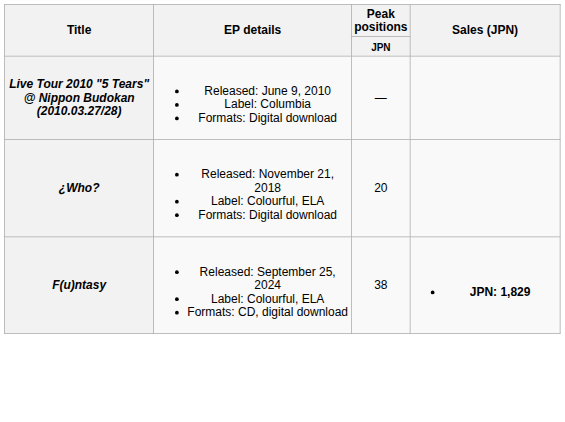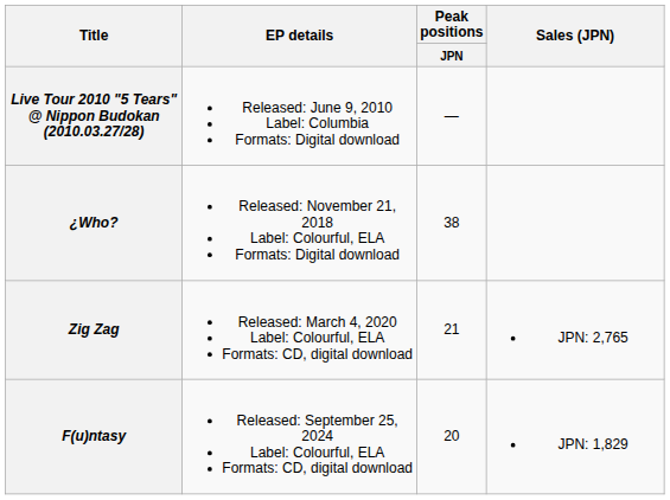¿Who? | Peak positions / JPN: 20 -> 38
+ row: Zig Zag | Released: March 4, 2020 Label: Colourful, ELA Formats: CD, digital download | 21 | JPN: 2,765
F(u)ntasy | Peak positions / JPN: 38 -> 20
F(u)ntasy | Sales (JPN): bold -> normal
